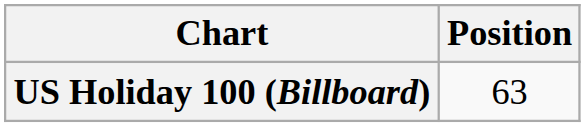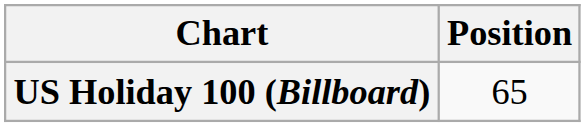US Holiday 100 (Billboard) | Position: 63 -> 65
